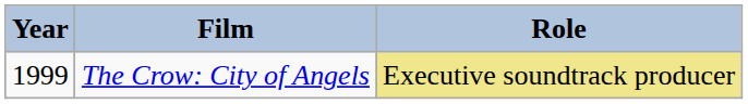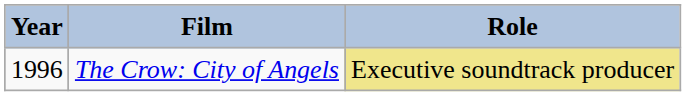The Crow: City of Angels | Year: 1999 -> 1996
